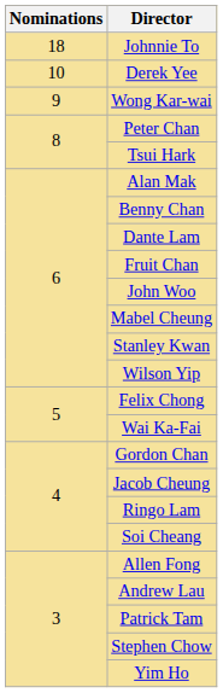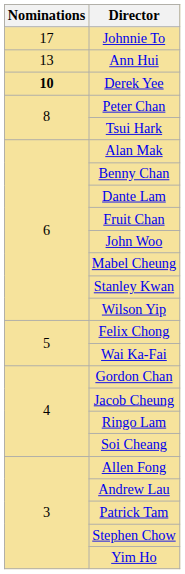Johnnie To | Nominations: 18 -> 17
+ row: 13 | Ann Hui
Derek Yee | Nominations: normal -> bold
- row: 9 | Wong Kar-wai
